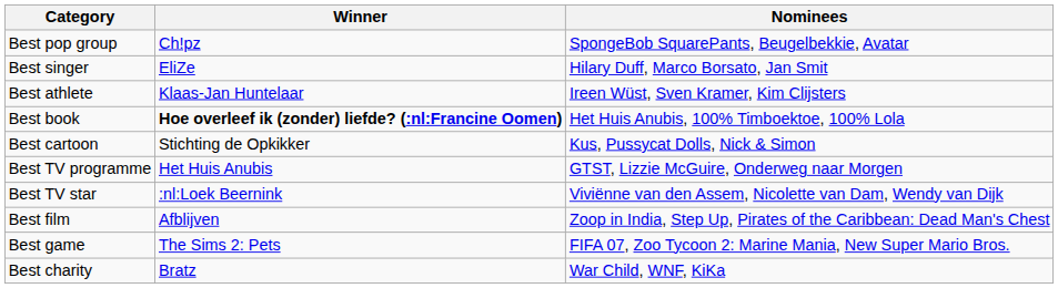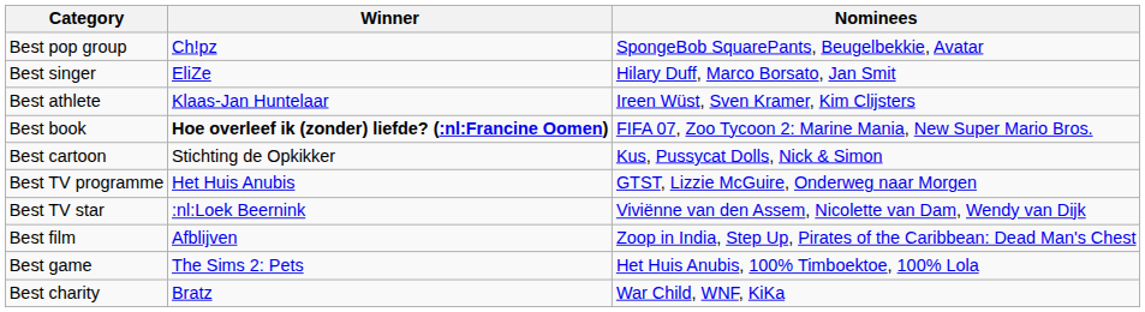Best book | Nominees: Het Huis Anubis, 100% Timboektoe, 100% Lola -> FIFA 07, Zoo Tycoon 2: Marine Mania, New Super Mario Bros.
Best game | Nominees: FIFA 07, Zoo Tycoon 2: Marine Mania, New Super Mario Bros. -> Het Huis Anubis, 100% Timboektoe, 100% Lola
